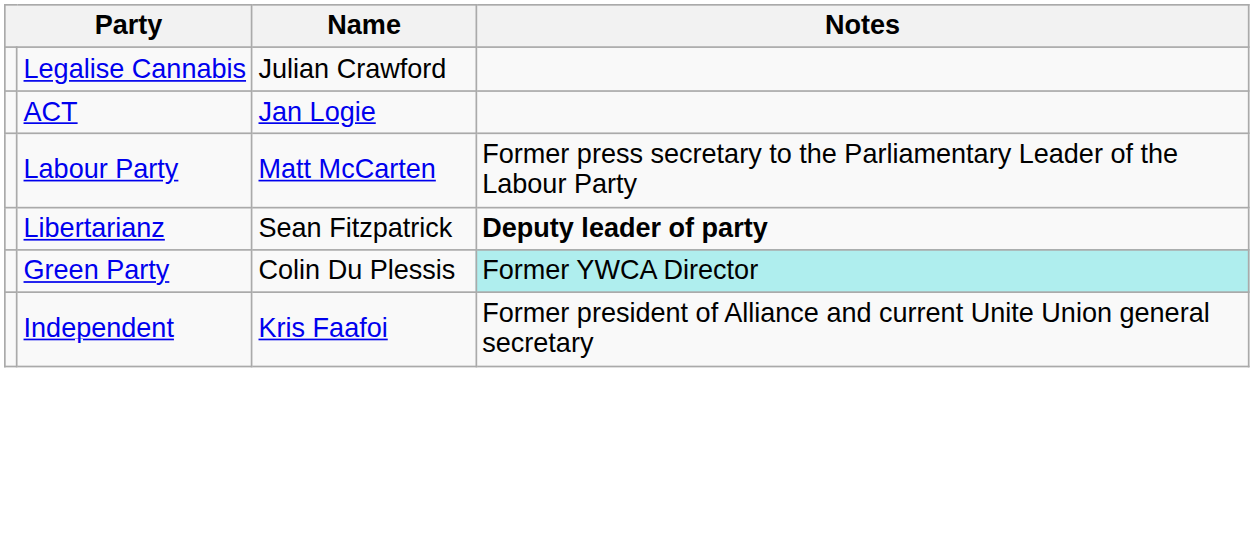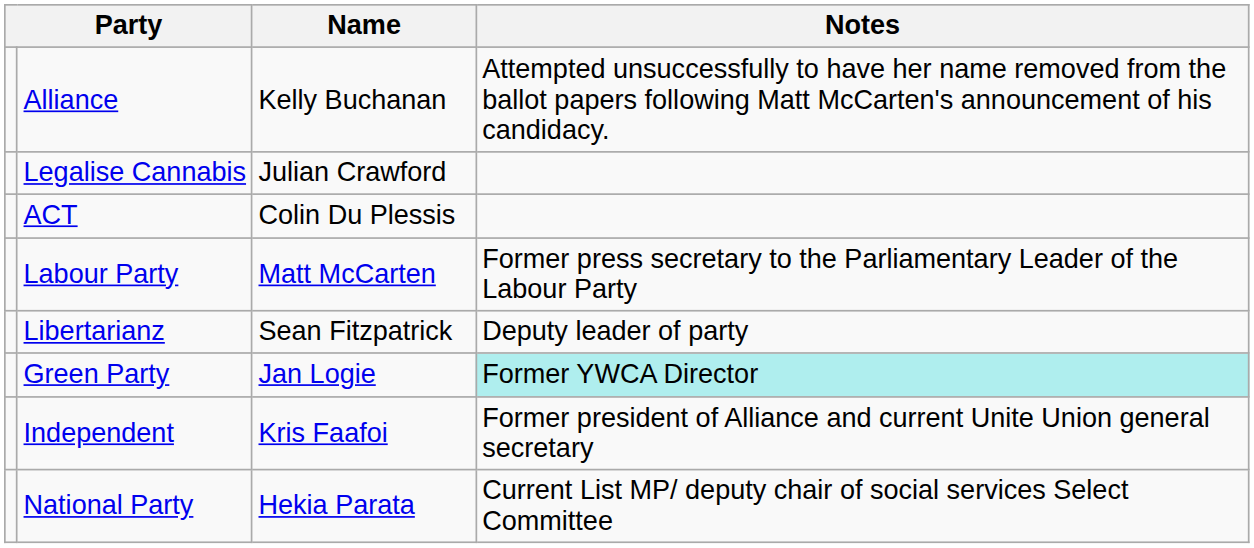+ row: Alliance | Kelly Buchanan | Attempted unsuccessfully to have her name removed from the ballot papers following Matt McCarten's announcement of his candidacy.
ACT | Name: Jan Logie -> Colin Du Plessis
Libertarianz | Notes: bold -> normal
Green Party | Name: Colin Du Plessis -> Jan Logie
+ row: National Party | Hekia Parata | Current List MP/ deputy chair of social services Select Committee
